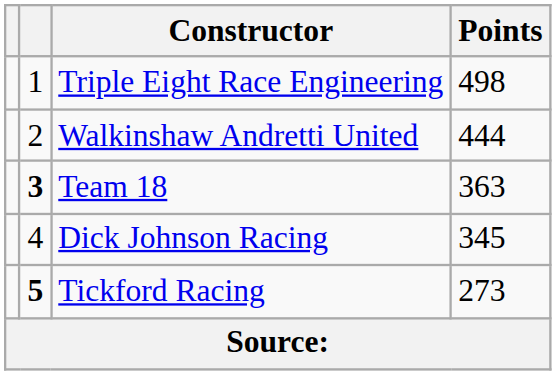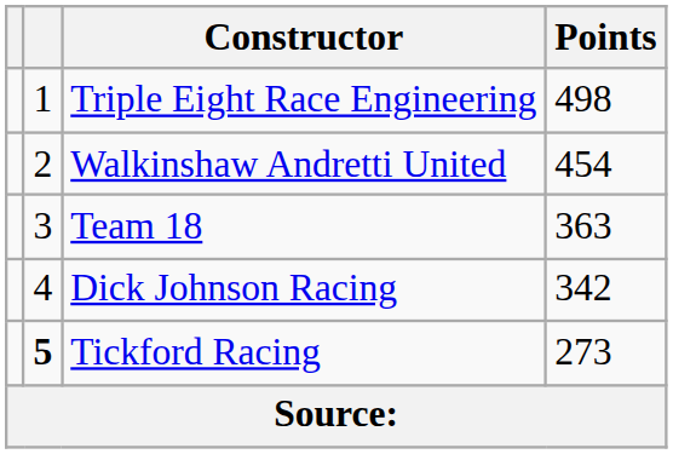Walkinshaw Andretti United | Points: 444 -> 454
Team 18 | column 2: bold -> normal
Dick Johnson Racing | Points: 345 -> 342
